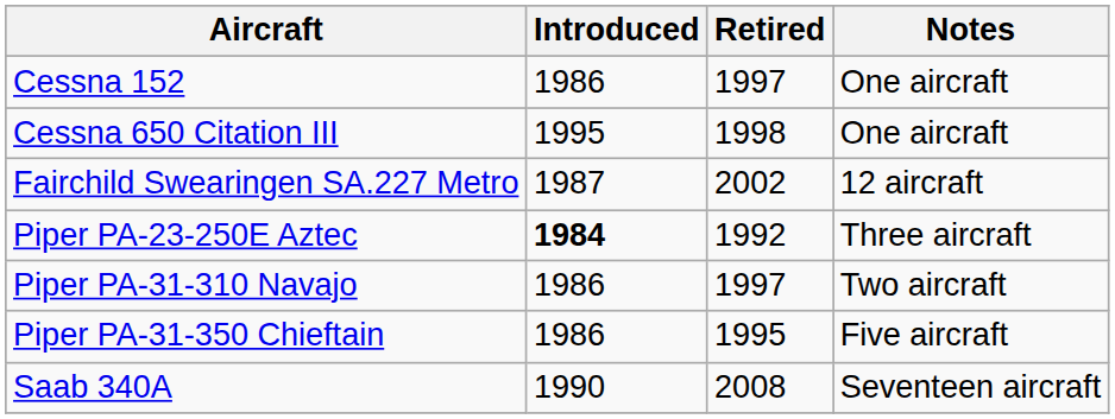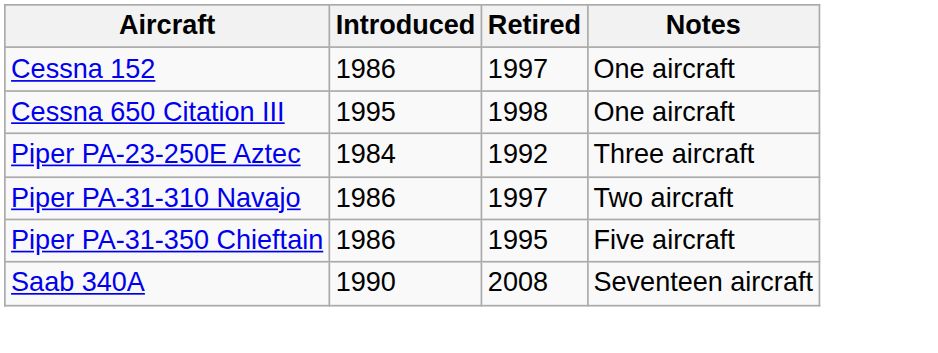- row: Fairchild Swearingen SA.227 Metro | 1987 | 2002 | 12 aircraft
Piper PA-23-250E Aztec | Introduced: bold -> normal
